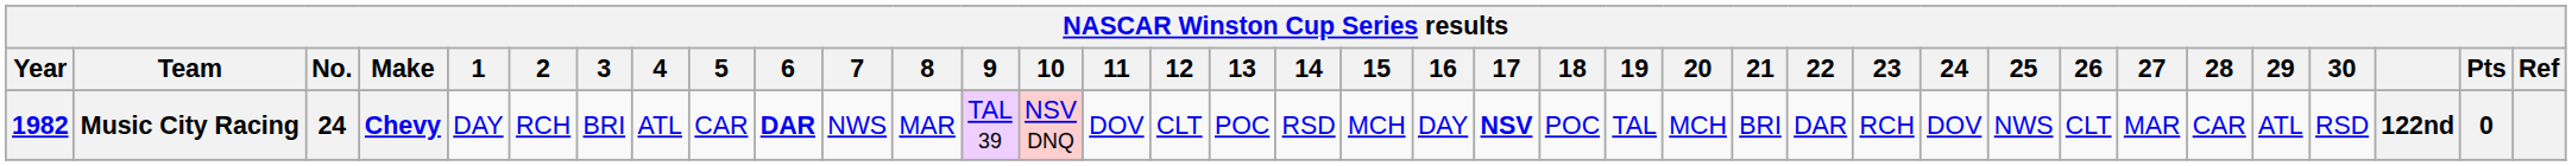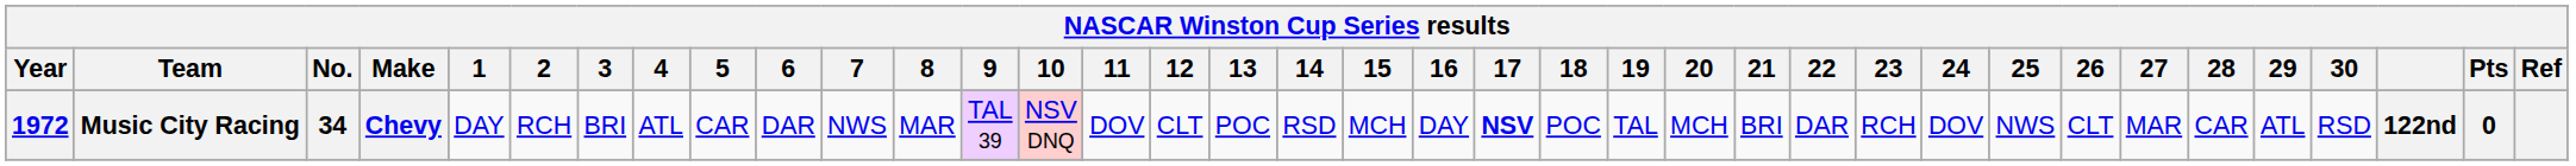Music City Racing | Year: 1982 -> 1972
Music City Racing | No.: 24 -> 34
Music City Racing | 6: bold -> normal
